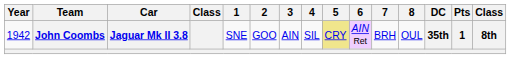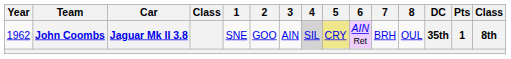John Coombs | Year: 1942 -> 1962
John Coombs | 4: no background -> lightgrey background
